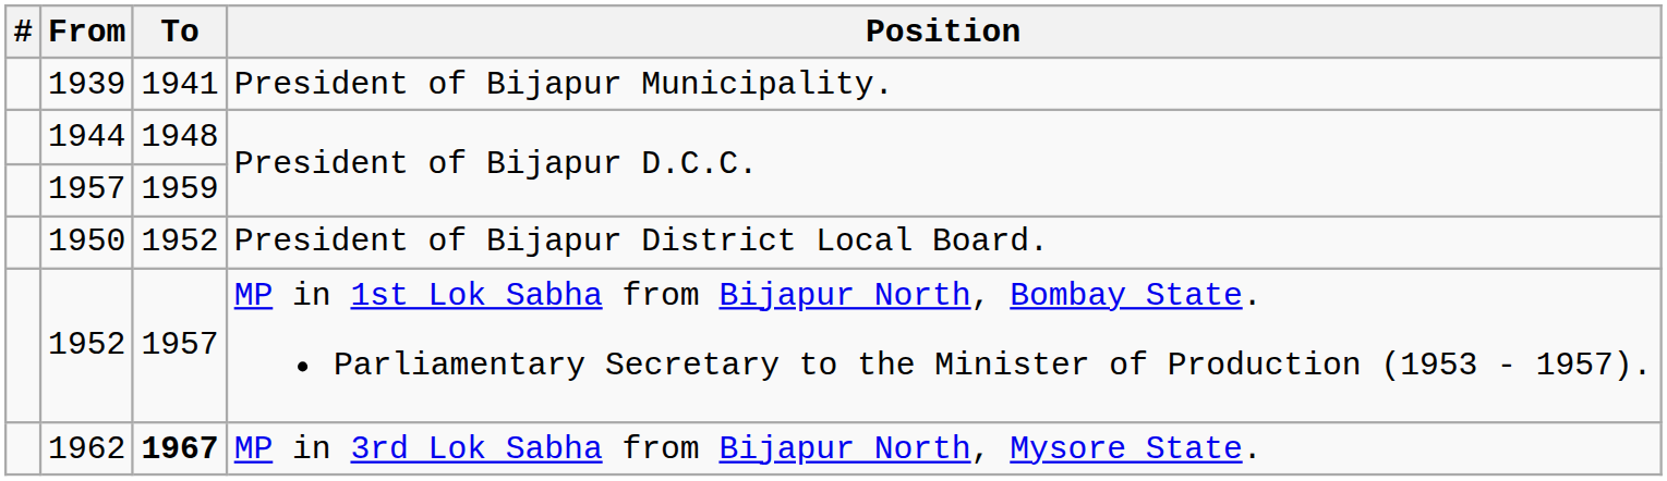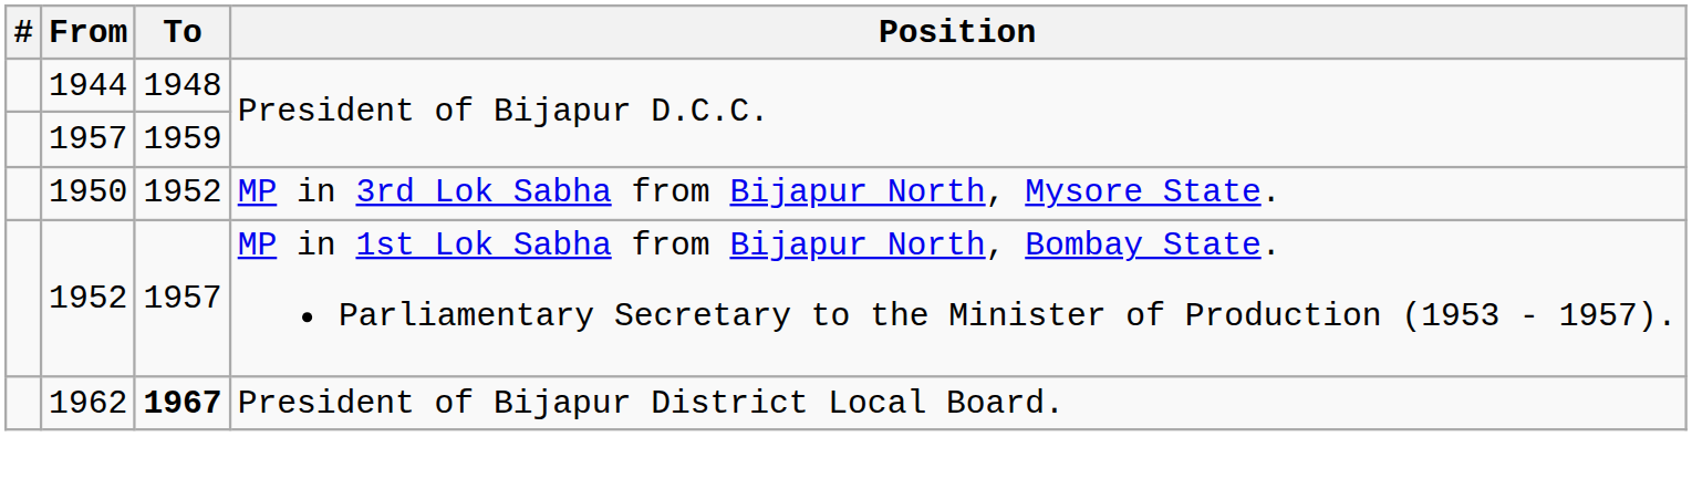- row: 1939 | 1941 | President of Bijapur Municipality.
1950 | Position: President of Bijapur District Local Board. -> MP in 3rd Lok Sabha from Bijapur North, Mysore State.
1962 | Position: MP in 3rd Lok Sabha from Bijapur North, Mysore State. -> President of Bijapur District Local Board.
